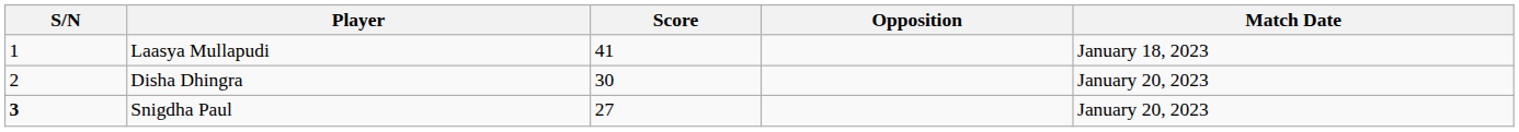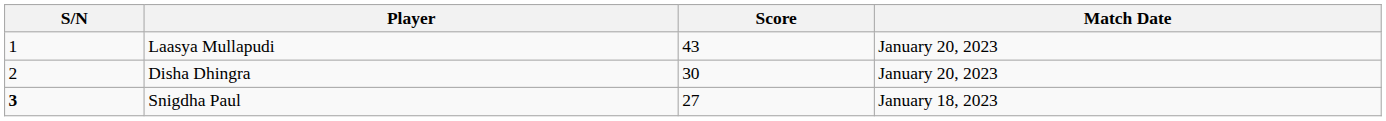- column: Opposition
Laasya Mullapudi | Score: 41 -> 43
Laasya Mullapudi | Match Date: January 18, 2023 -> January 20, 2023
Snigdha Paul | Match Date: January 20, 2023 -> January 18, 2023
